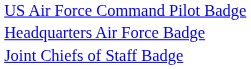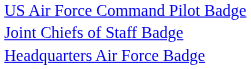rows swapped: Joint Chiefs of Staff Badge <-> Headquarters Air Force Badge
